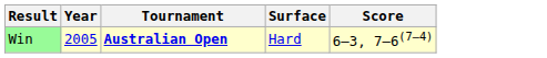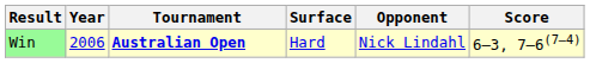+ column: Opponent | Nick Lindahl
Win | Year: 2005 -> 2006
